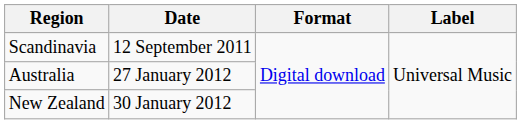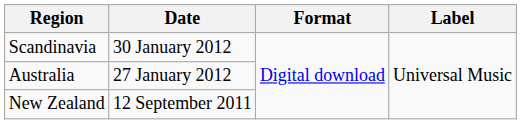Scandinavia | Date: 12 September 2011 -> 30 January 2012
New Zealand | Date: 30 January 2012 -> 12 September 2011
